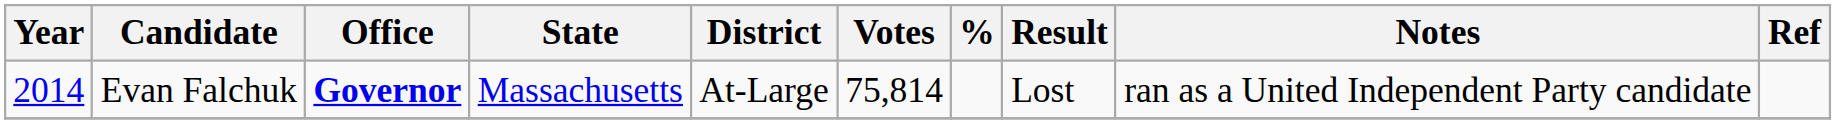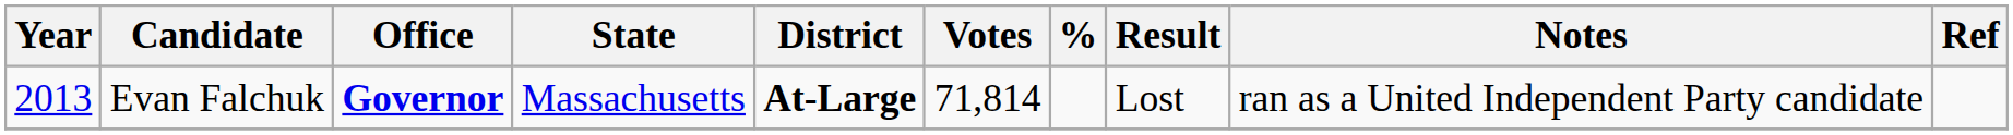Evan Falchuk | Year: 2014 -> 2013
Evan Falchuk | District: normal -> bold
Evan Falchuk | Votes: 75,814 -> 71,814
